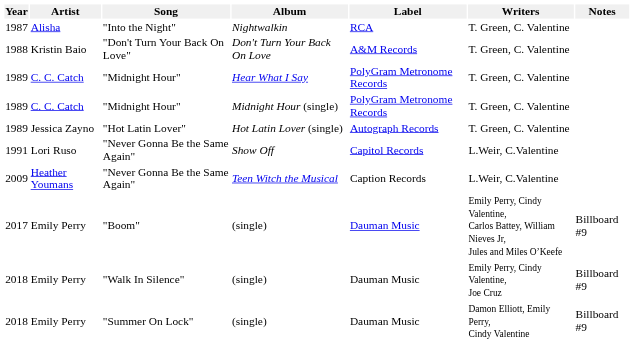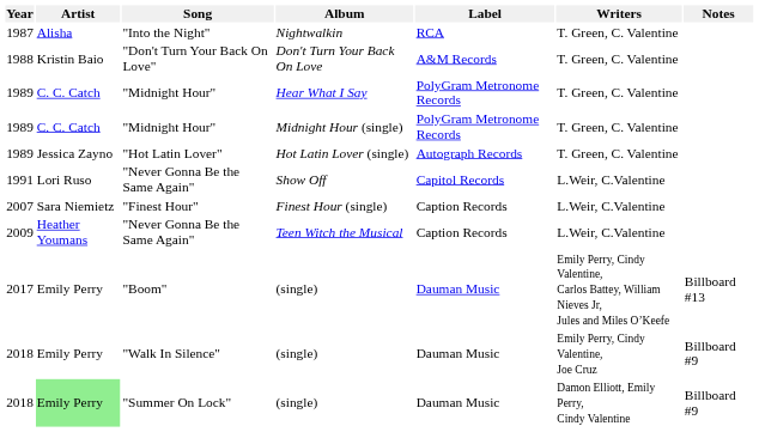+ row: 2007 | Sara Niemietz | "Finest Hour" | Finest Hour (single) | Caption Records | L.Weir, C.Valentine
"Boom" | Notes: Billboard #9 -> Billboard #13
"Summer On Lock" | Artist: no background -> lightgreen background
